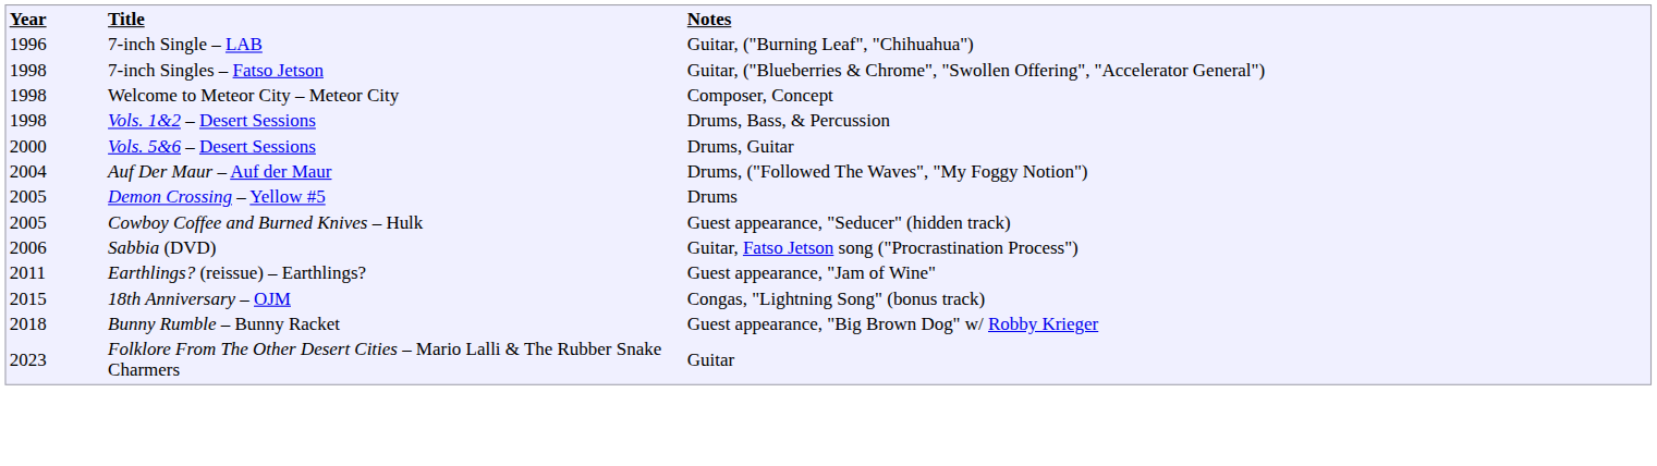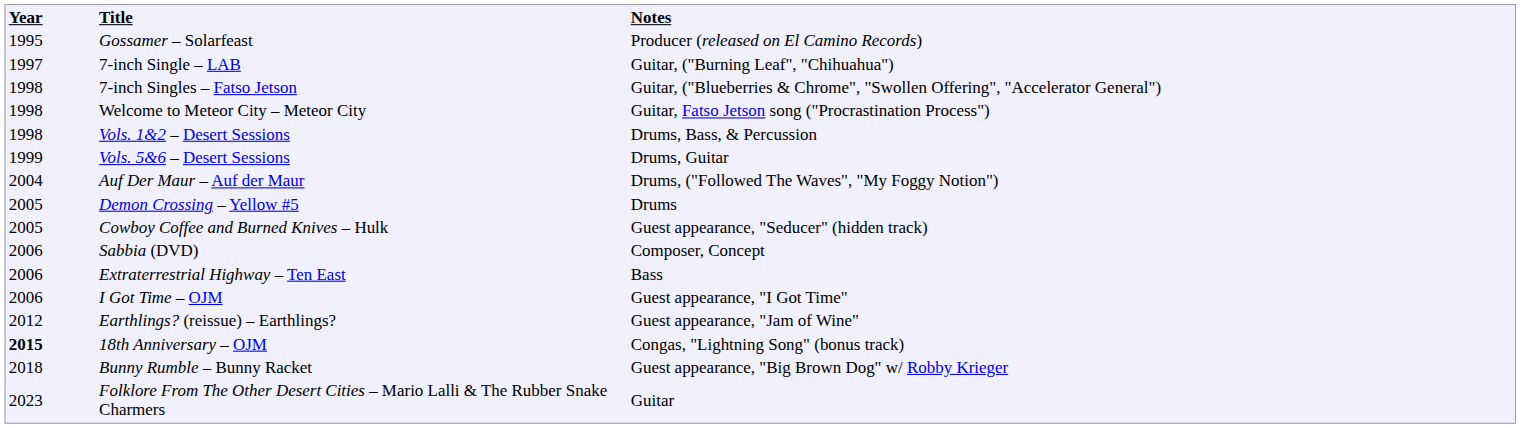+ row: 1995 | Gossamer – Solarfeast | Producer (released on El Camino Records)
7-inch Single – LAB | column 1: 1996 -> 1997
Welcome to Meteor City – Meteor City | column 3: Composer, Concept -> Guitar, Fatso Jetson song ("Procrastination Process")
Vols. 5&6 – Desert Sessions | column 1: 2000 -> 1999
Sabbia (DVD) | column 3: Guitar, Fatso Jetson song ("Procrastination Process") -> Composer, Concept
+ row: 2006 | Extraterrestrial Highway – Ten East | Bass
+ row: 2006 | I Got Time – OJM | Guest appearance, "I Got Time"
Earthlings? (reissue) – Earthlings? | column 1: 2011 -> 2012
18th Anniversary – OJM | column 1: normal -> bold
